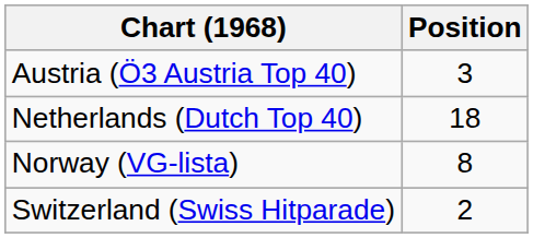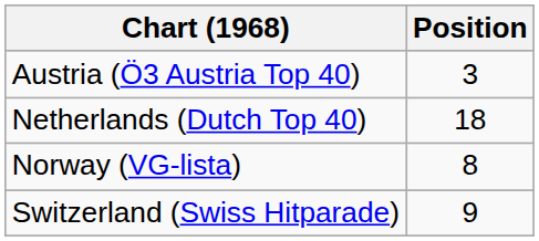Switzerland (Swiss Hitparade) | Position: 2 -> 9
